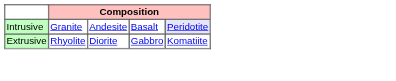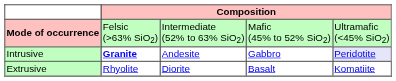+ row: Mode of occurrence | Felsic (>63% SiO2) | Intermediate (52% to 63% SiO2) | Mafic (45% to 52% SiO2) | Ultramafic (<45% SiO2)
Intrusive | column 2: normal -> bold
Intrusive | column 4: Basalt -> Gabbro
Extrusive | column 4: Gabbro -> Basalt
